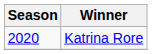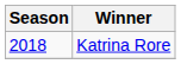Katrina Rore | Season: 2020 -> 2018
